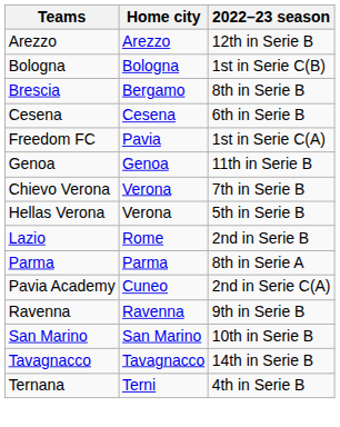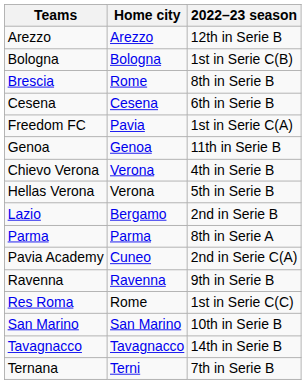Brescia | Home city: Bergamo -> Rome
Chievo Verona | 2022–23 season: 7th in Serie B -> 4th in Serie B
Lazio | Home city: Rome -> Bergamo
+ row: Res Roma | Rome | 1st in Serie C(C)
Ternana | 2022–23 season: 4th in Serie B -> 7th in Serie B
